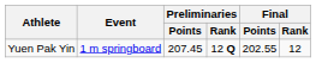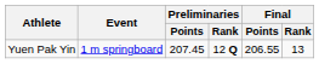Yuen Pak Yin | Final / Points: 202.55 -> 206.55
Yuen Pak Yin | Final / Rank: 12 -> 13
